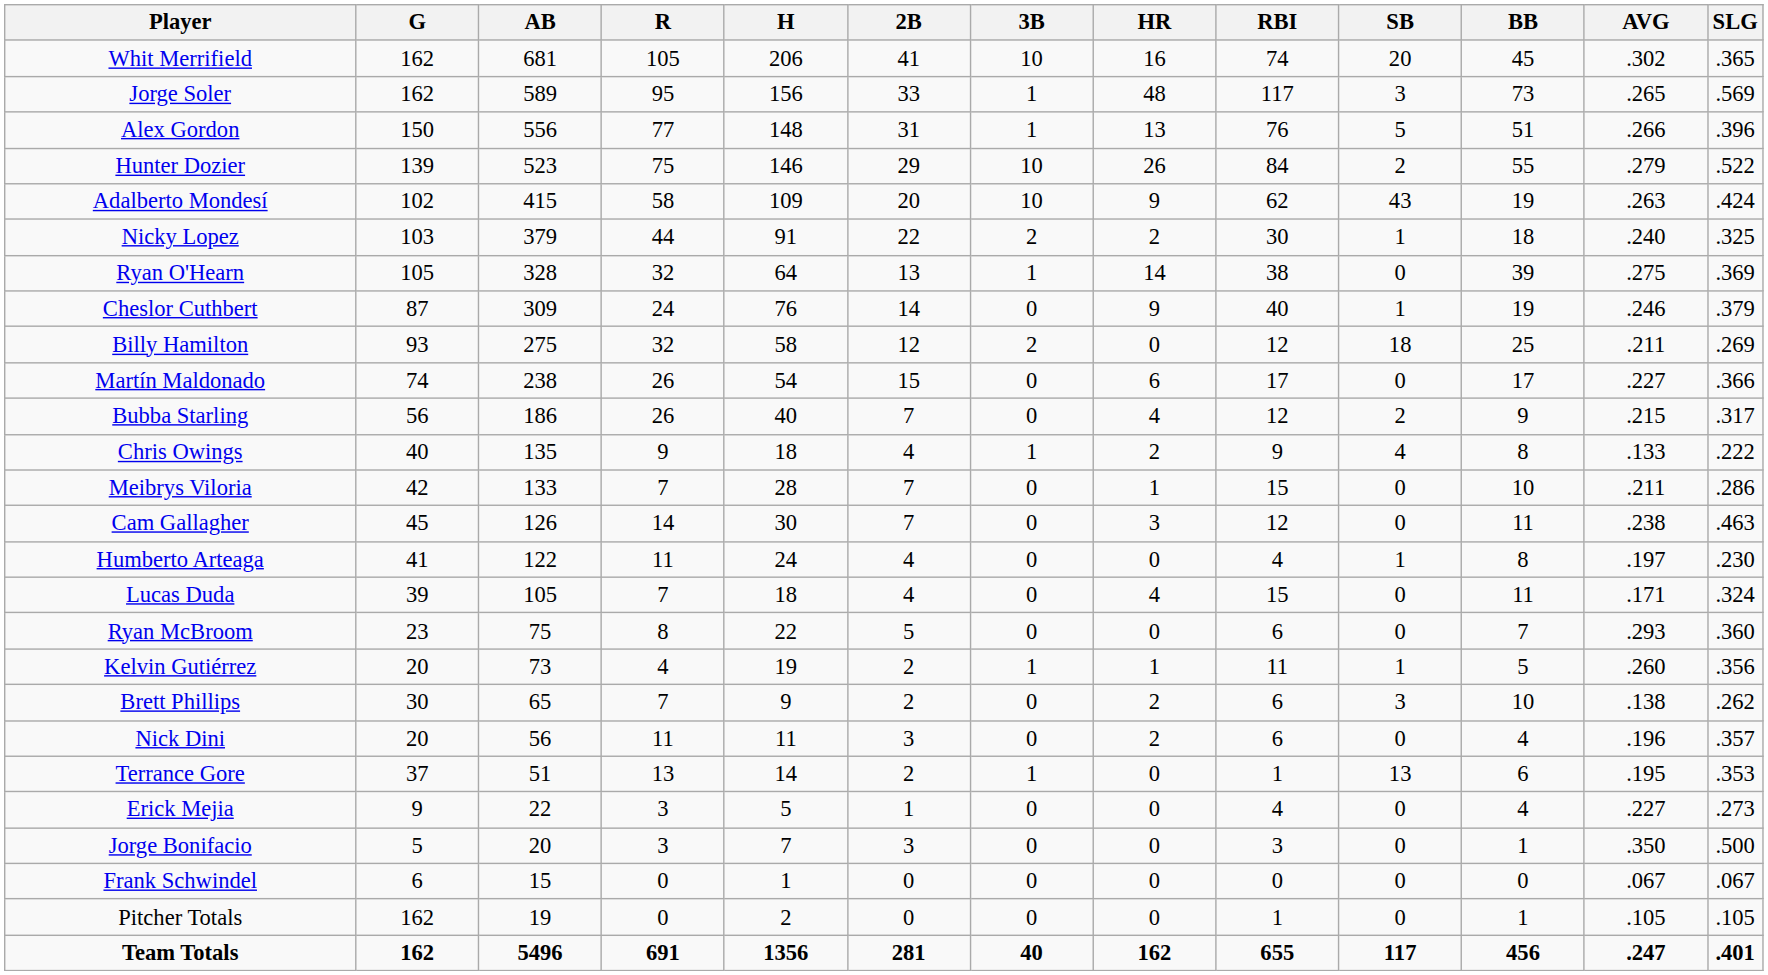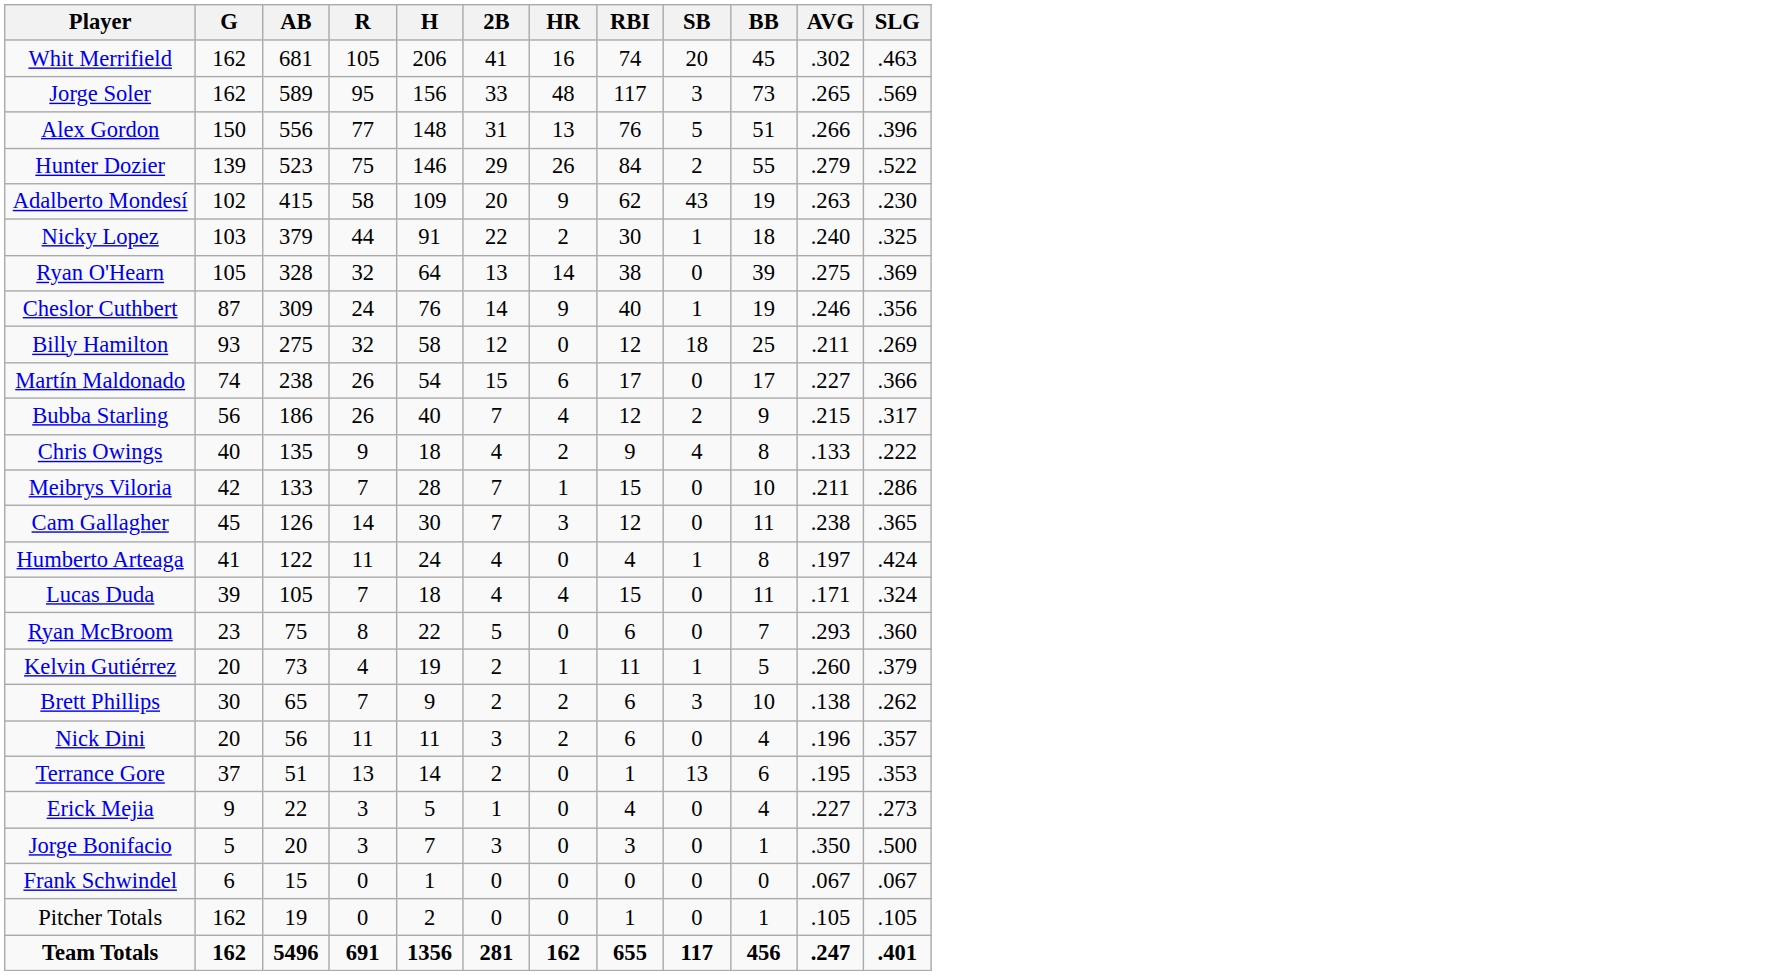- column: 3B | 10 | 1 | 1 | 10 | 10 | 2 | 1 | 0 | 2 | 0 | 0 | 1 | 0 | 0 | 0 | 0 | 0 | 1 | 0 | 0 | 1 | 0 | 0 | 0 | 0 | 40
Whit Merrifield | SLG: .365 -> .463
Adalberto Mondesí | SLG: .424 -> .230
Cheslor Cuthbert | SLG: .379 -> .356
Cam Gallagher | SLG: .463 -> .365
Humberto Arteaga | SLG: .230 -> .424
Kelvin Gutiérrez | SLG: .356 -> .379
